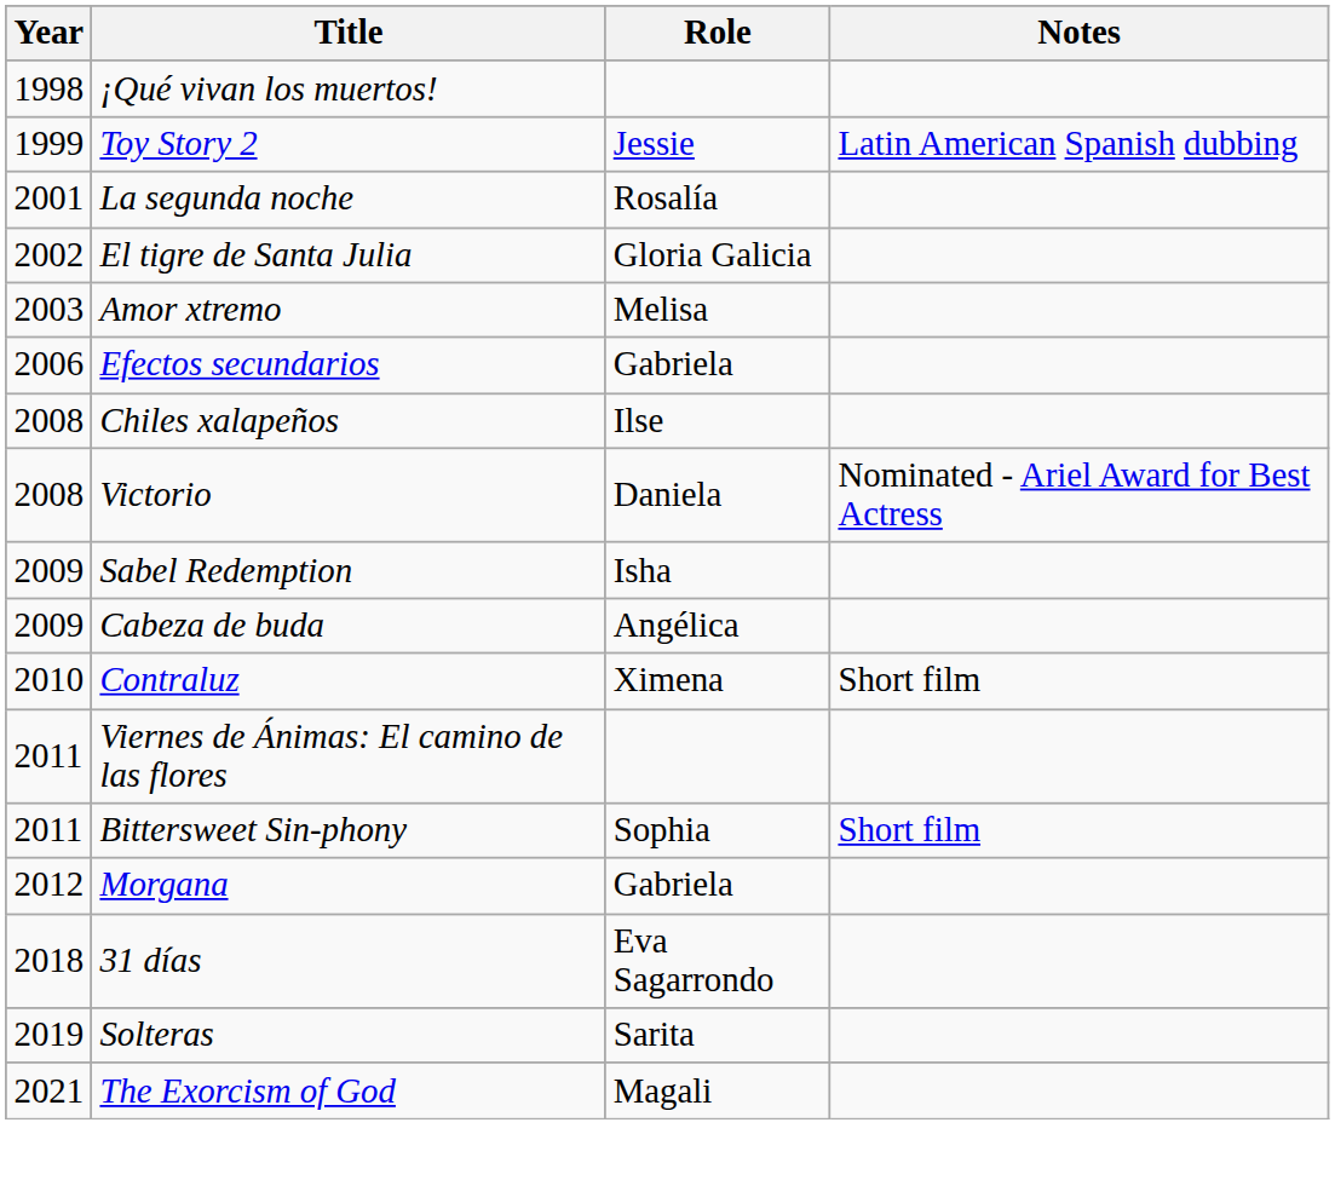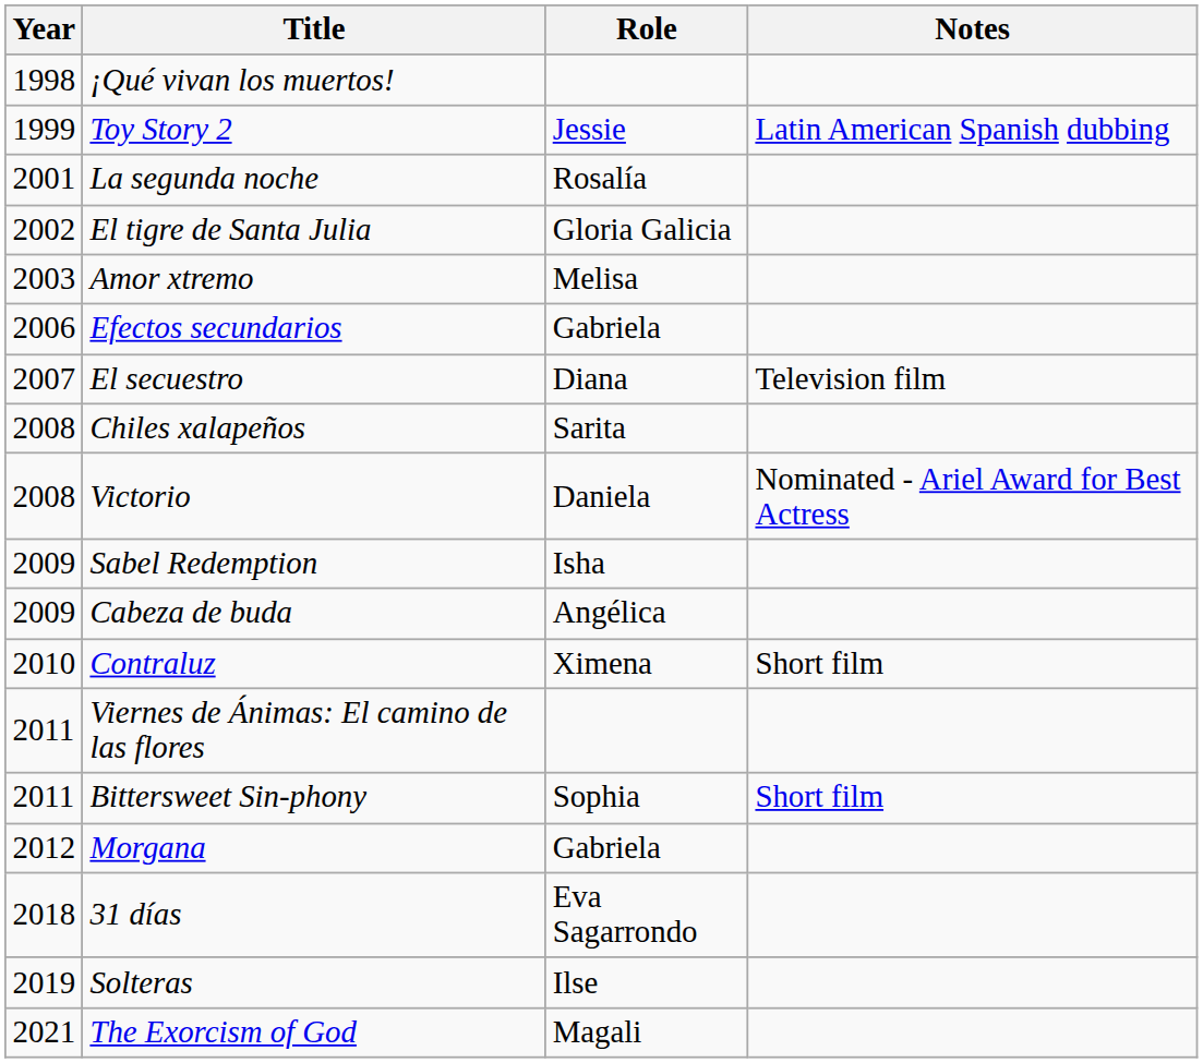+ row: 2007 | El secuestro | Diana | Television film
Chiles xalapeños | Role: Ilse -> Sarita
Solteras | Role: Sarita -> Ilse
